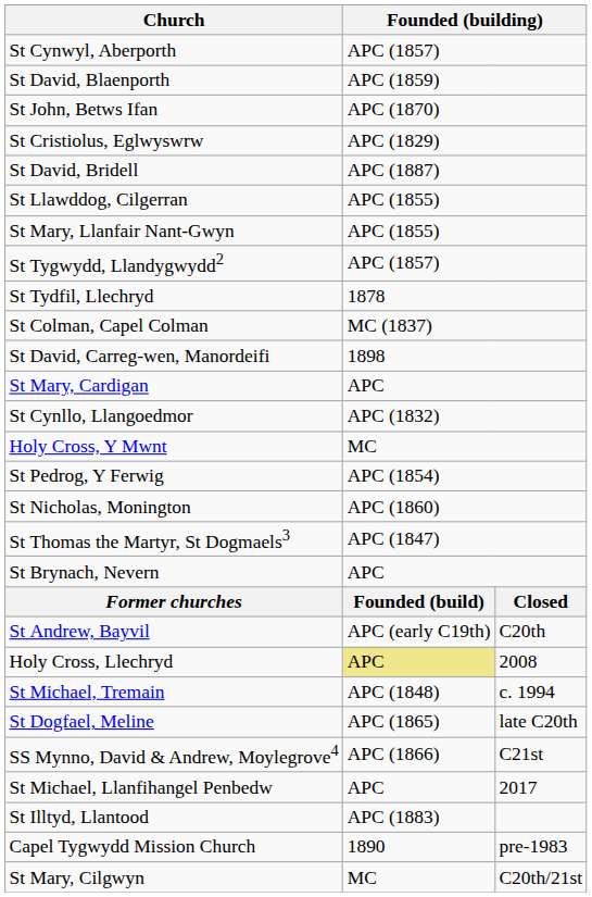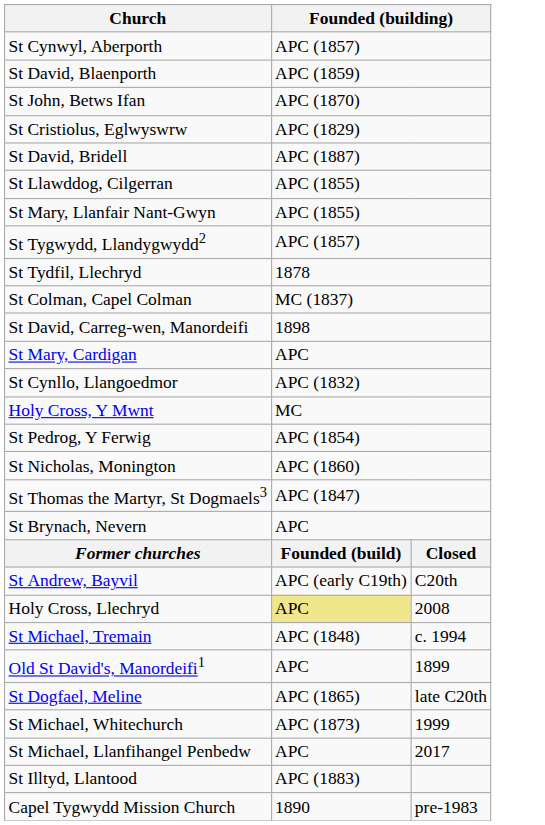+ row: Old St David's, Manordeifi1 | APC | 1899
- row: SS Mynno, David & Andrew, Moylegrove4 | APC (1866) | C21st
+ row: St Michael, Whitechurch | APC (1873) | 1999
- row: St Mary, Cilgwyn | MC | C20th/21st
